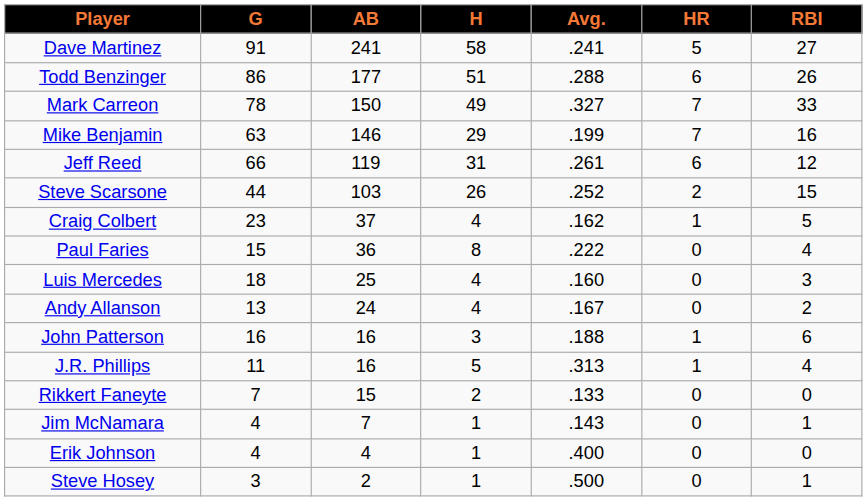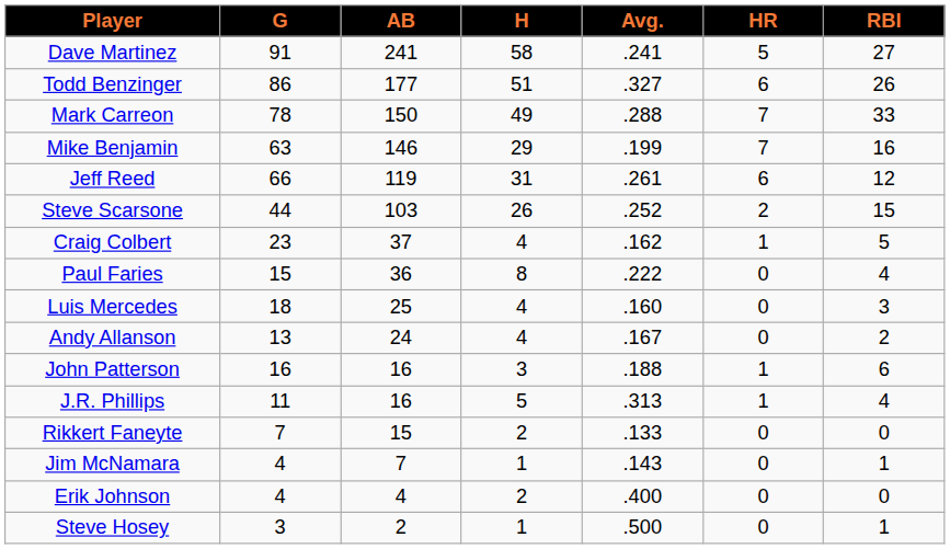Todd Benzinger | Avg.: .288 -> .327
Mark Carreon | Avg.: .327 -> .288
Erik Johnson | H: 1 -> 2
